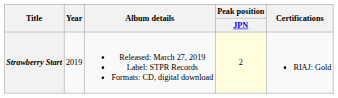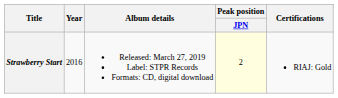Strawberry Start | Year: 2019 -> 2016
